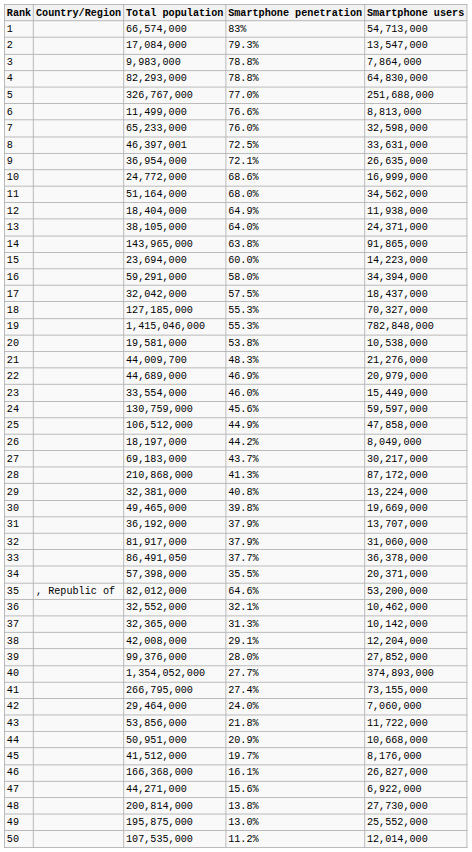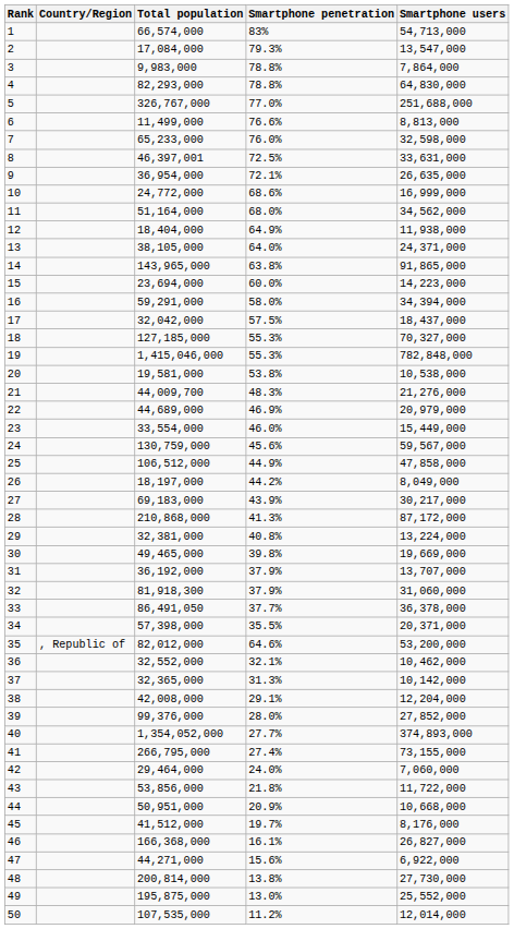24 | Smartphone users: 59,597,000 -> 59,567,000
27 | Smartphone penetration: 43.7% -> 43.9%
32 | Total population: 81,917,000 -> 81,918,300
